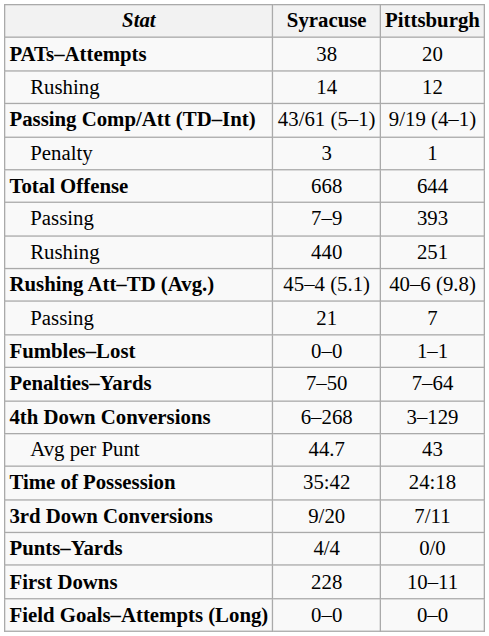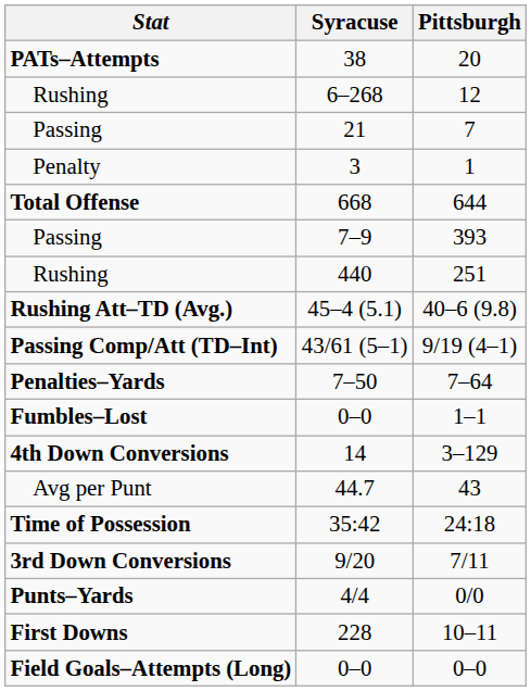12 | Syracuse: 14 -> 6–268
rows swapped: 7 <-> 9/19 (4–1)
rows swapped: 1–1 <-> 7–64
3–129 | Syracuse: 6–268 -> 14
